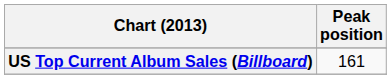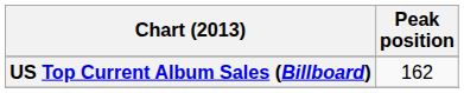US Top Current Album Sales (Billboard) | Peak position: 161 -> 162
